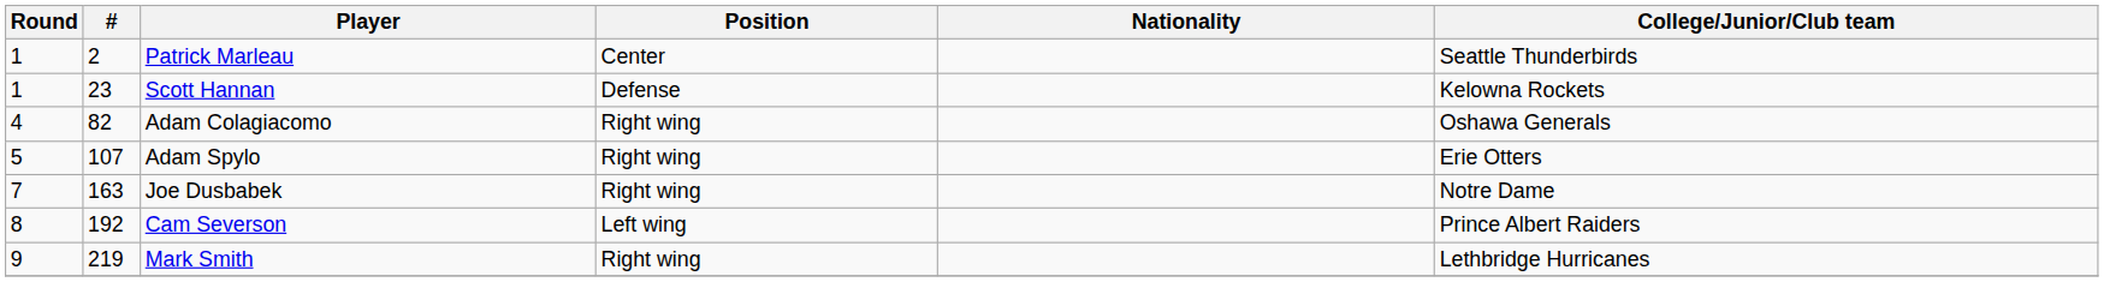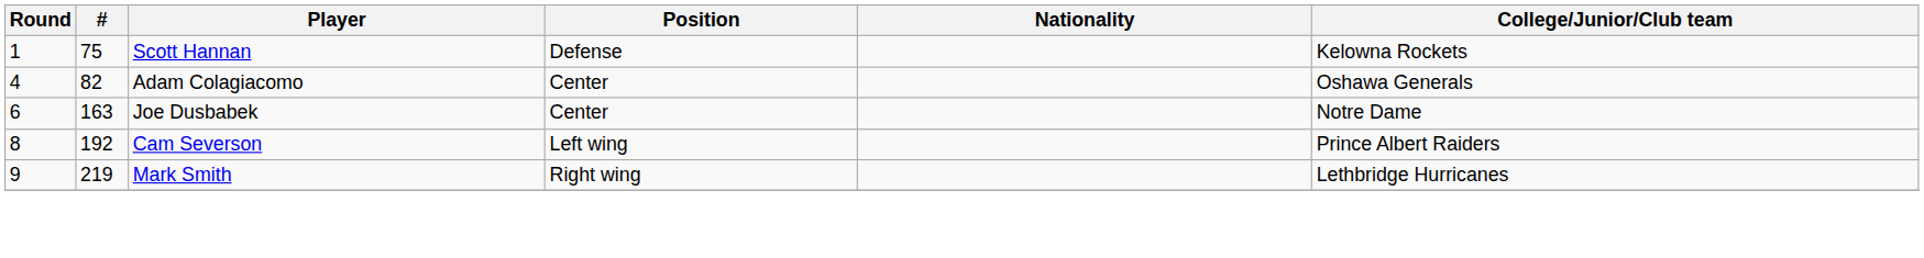- row: 1 | 2 | Patrick Marleau | Center | Seattle Thunderbirds
Scott Hannan | #: 23 -> 75
Adam Colagiacomo | Position: Right wing -> Center
- row: 5 | 107 | Adam Spylo | Right wing | Erie Otters
Joe Dusbabek | Round: 7 -> 6
Joe Dusbabek | Position: Right wing -> Center
